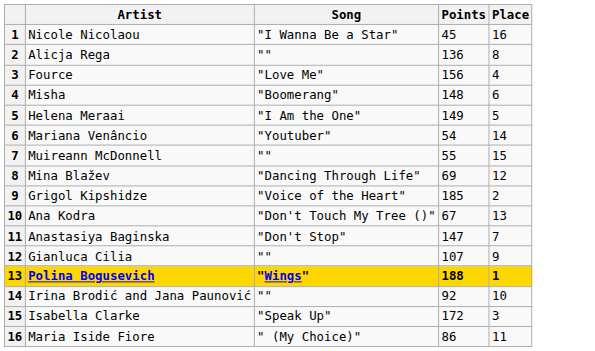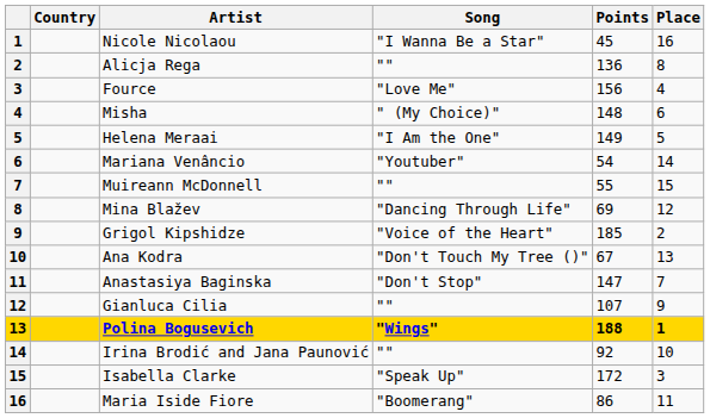+ column: Country
Misha | Song: "Boomerang" -> " (My Choice)"
Maria Iside Fiore | Song: " (My Choice)" -> "Boomerang"
